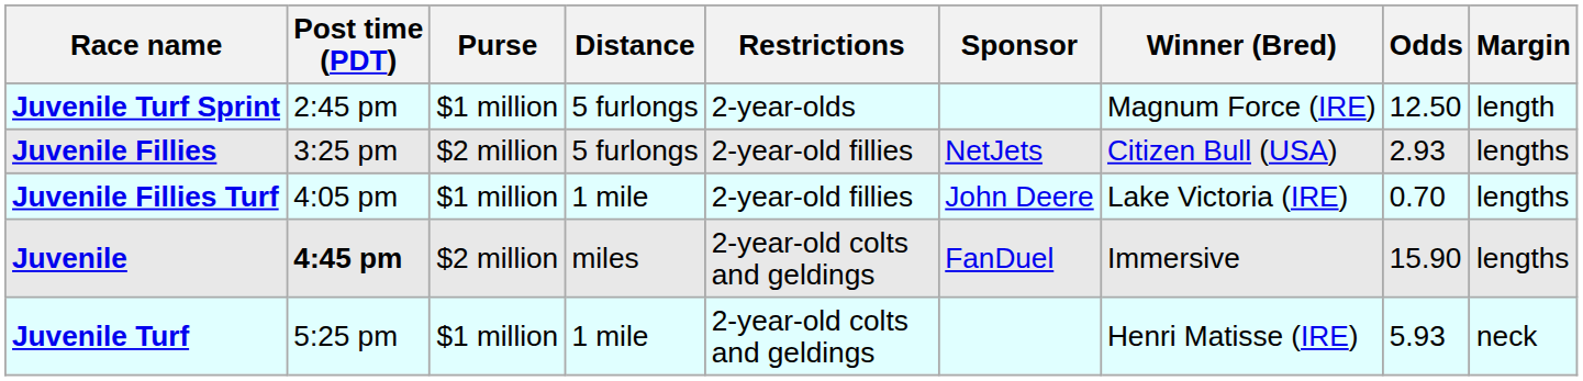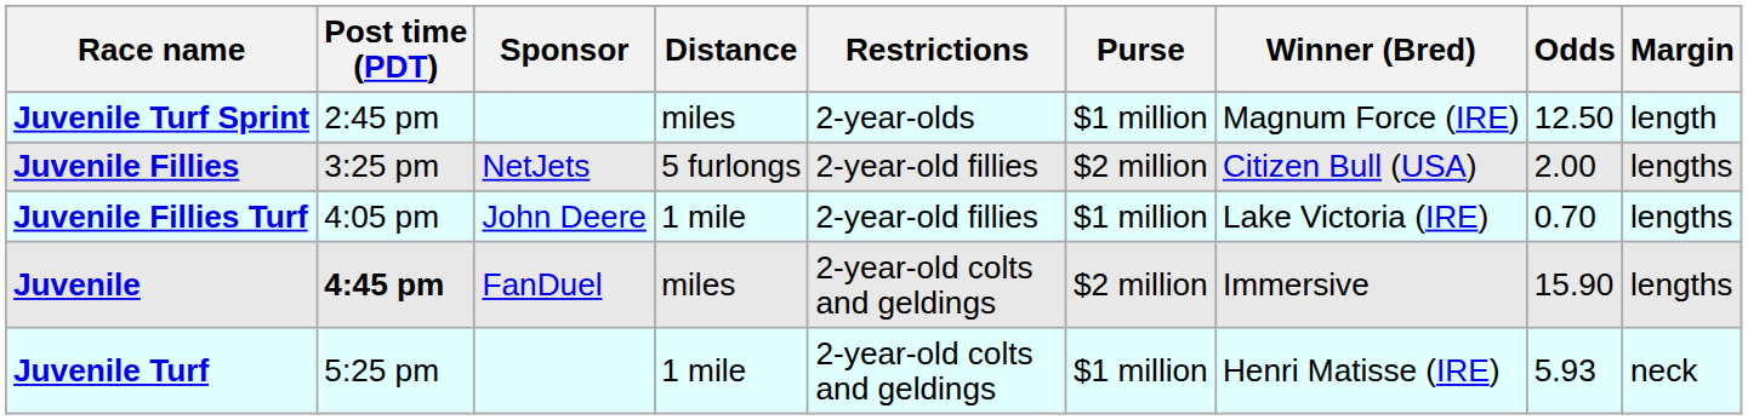columns swapped: Sponsor <-> Purse
Juvenile Turf Sprint | Distance: 5 furlongs -> miles
Juvenile Fillies | Odds: 2.93 -> 2.00
